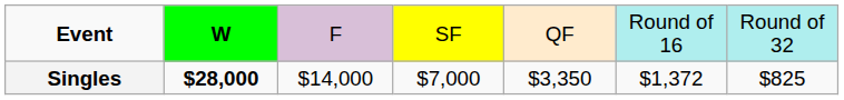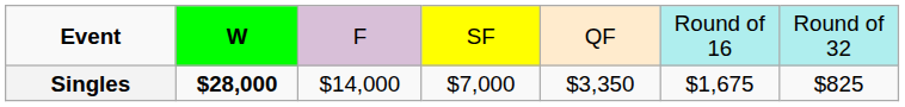Singles | column 6: $1,372 -> $1,675
